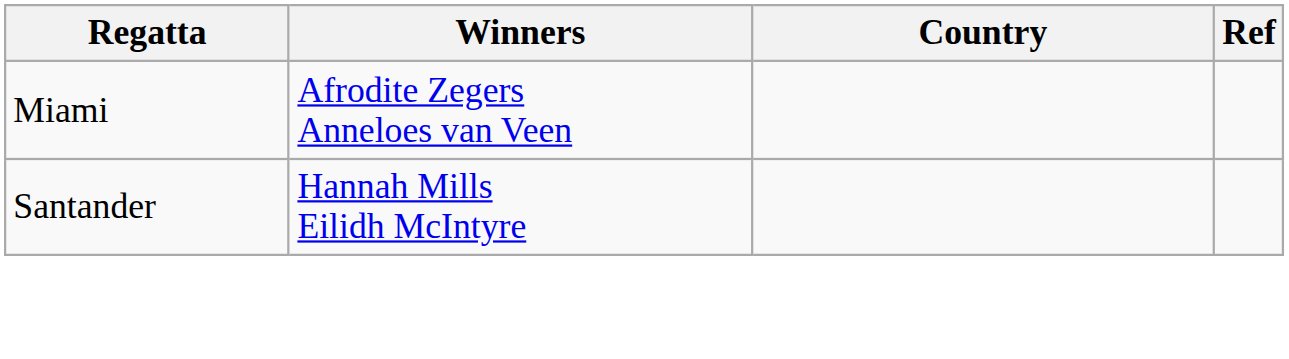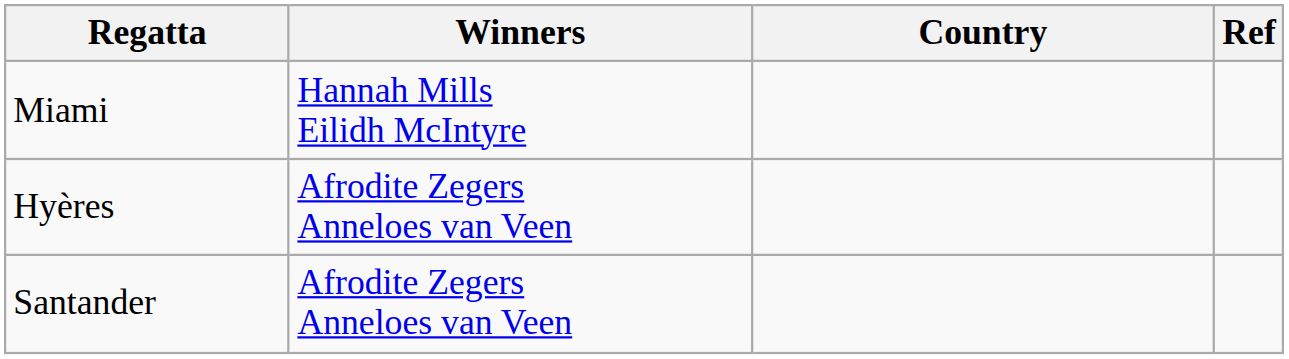Miami | Winners: Afrodite Zegers Anneloes van Veen -> Hannah Mills Eilidh McIntyre
+ row: Hyères | Afrodite Zegers Anneloes van Veen
Santander | Winners: Hannah Mills Eilidh McIntyre -> Afrodite Zegers Anneloes van Veen
